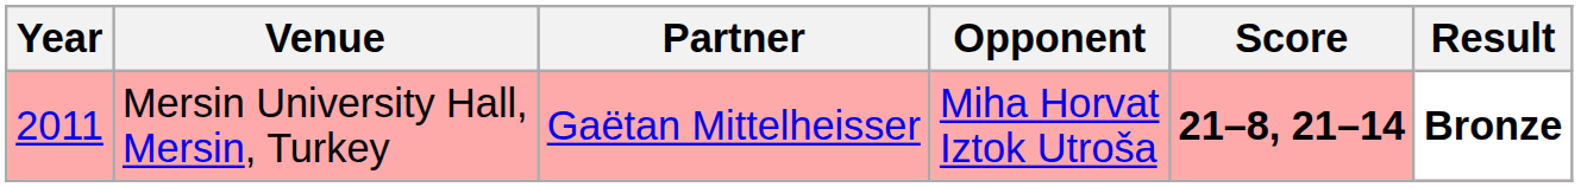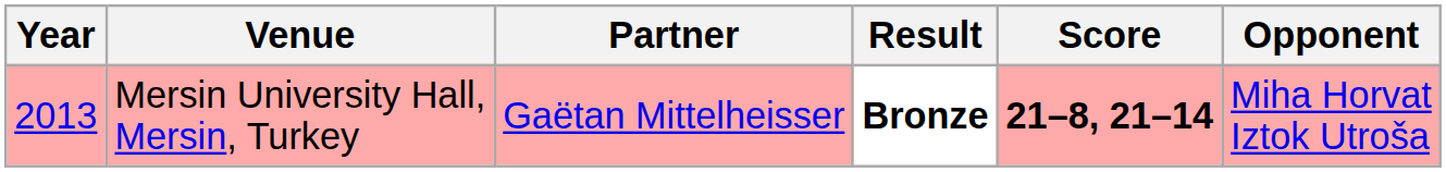columns swapped: Opponent <-> Result
Mersin University Hall, Mersin, Turkey | Year: 2011 -> 2013
